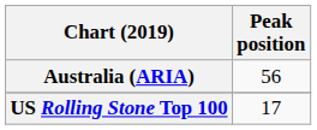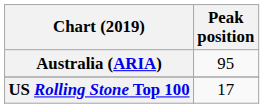Australia (ARIA) | Peak position: 56 -> 95
